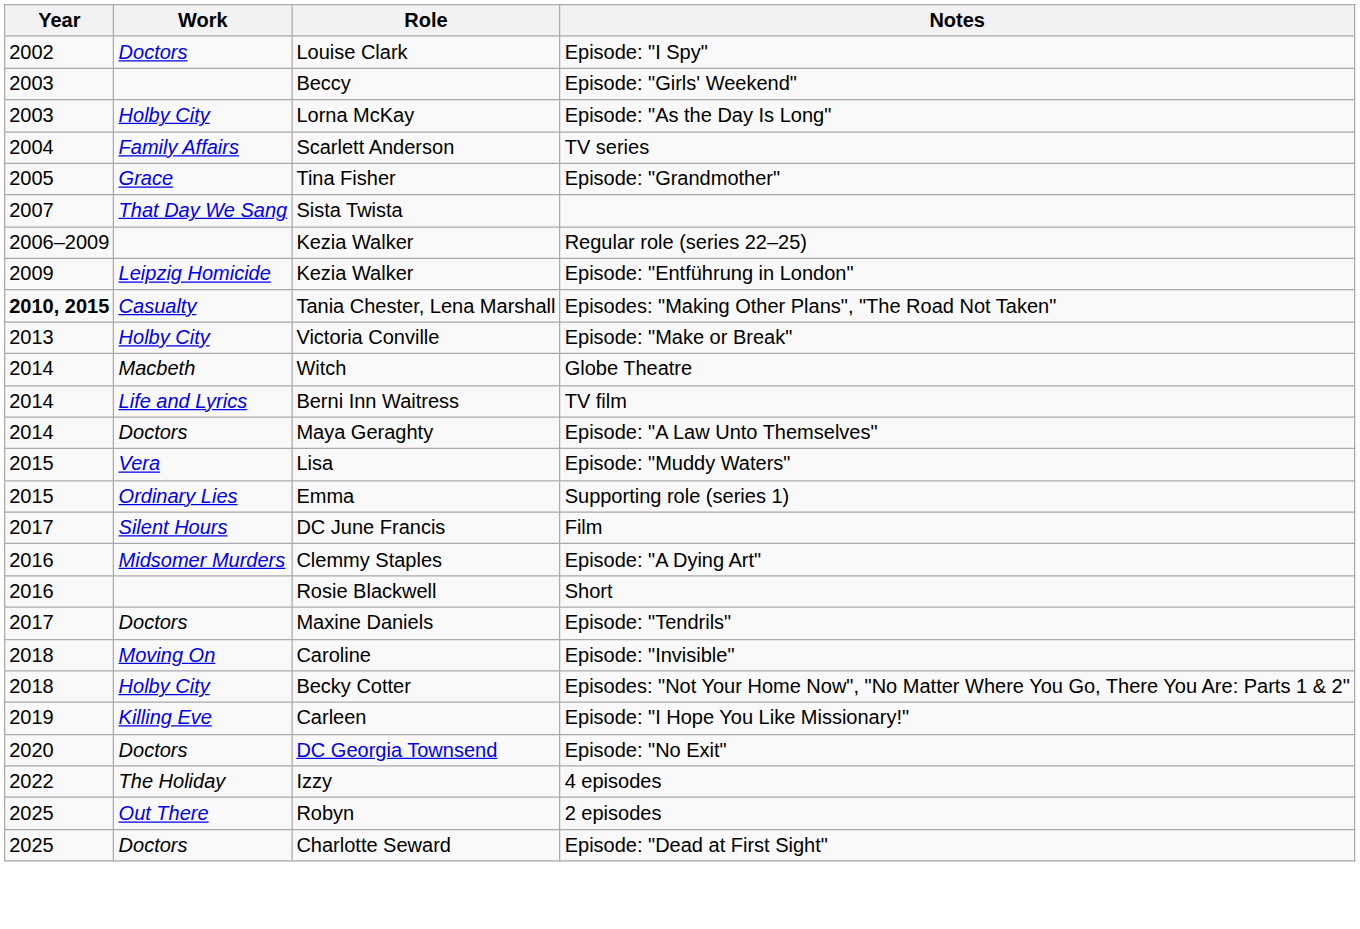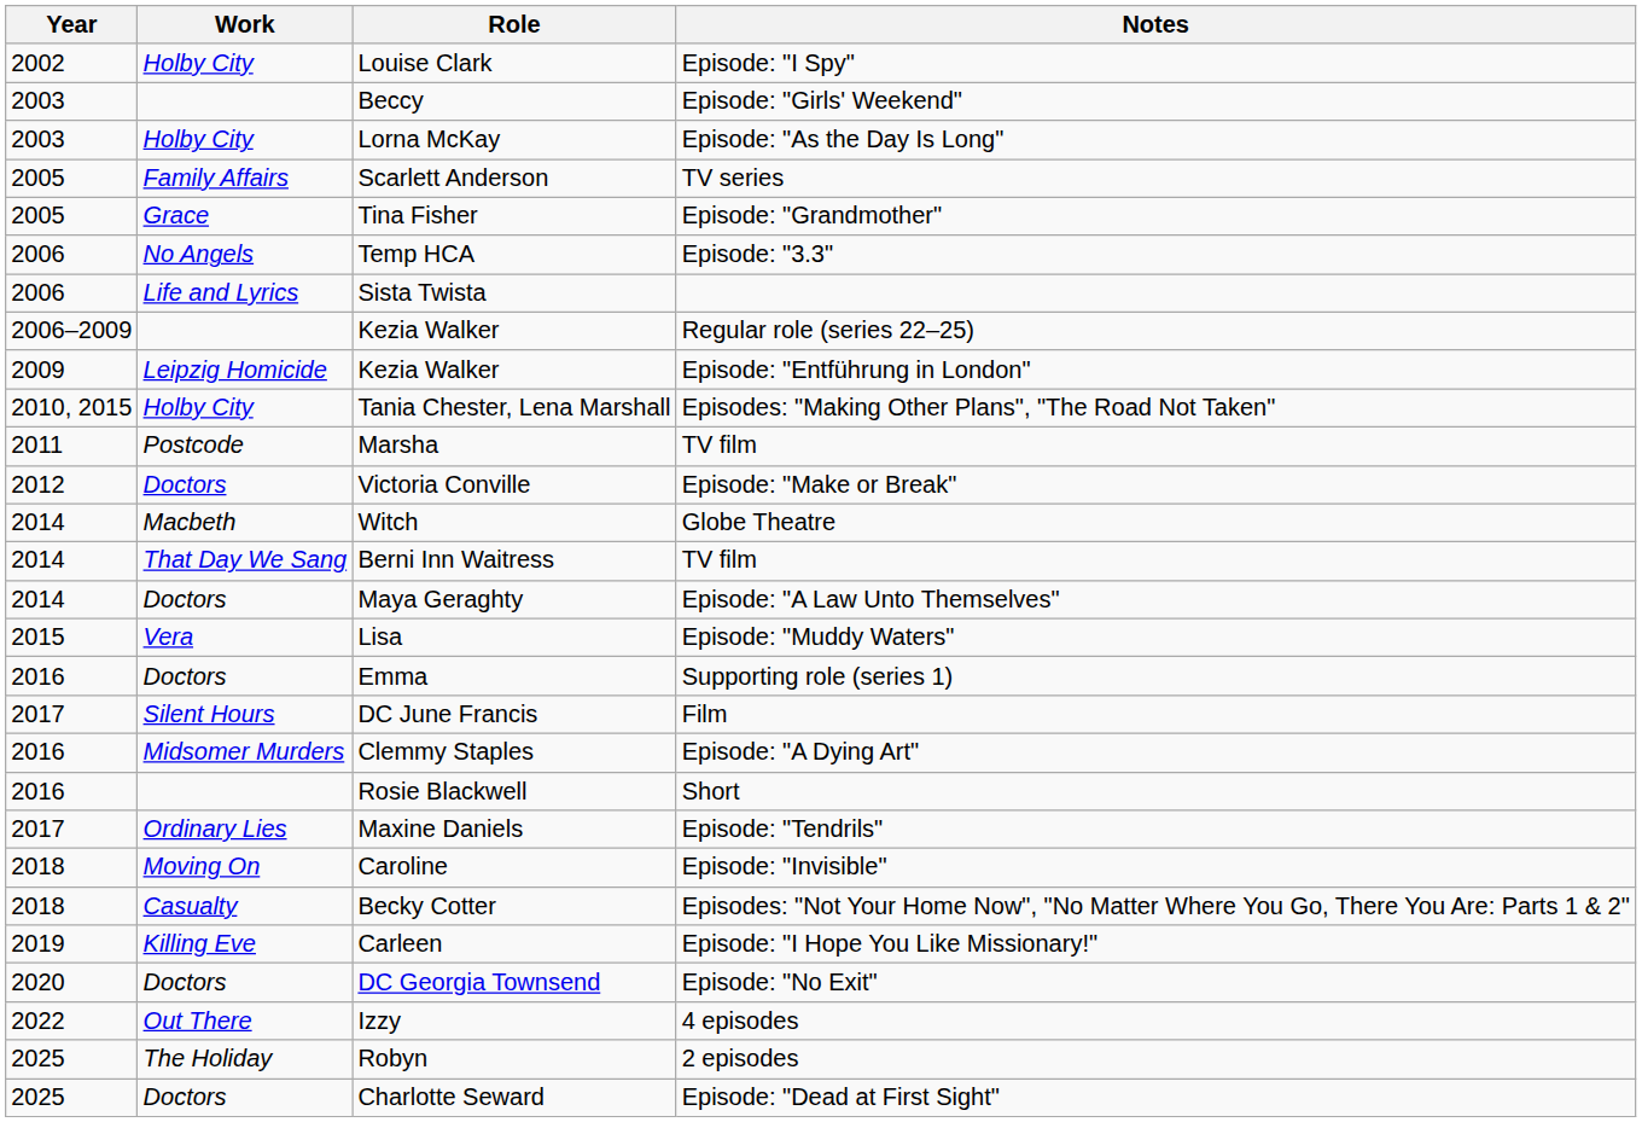Louise Clark | Work: Doctors -> Holby City
Scarlett Anderson | Year: 2004 -> 2005
+ row: 2006 | No Angels | Temp HCA | Episode: "3.3"
Sista Twista | Year: 2007 -> 2006
Sista Twista | Work: That Day We Sang -> Life and Lyrics
Tania Chester, Lena Marshall | Year: bold -> normal
Tania Chester, Lena Marshall | Work: Casualty -> Holby City
+ row: 2011 | Postcode | Marsha | TV film
Victoria Conville | Year: 2013 -> 2012
Victoria Conville | Work: Holby City -> Doctors
Berni Inn Waitress | Work: Life and Lyrics -> That Day We Sang
Emma | Year: 2015 -> 2016
Emma | Work: Ordinary Lies -> Doctors
Maxine Daniels | Work: Doctors -> Ordinary Lies
Becky Cotter | Work: Holby City -> Casualty
Izzy | Work: The Holiday -> Out There
Robyn | Work: Out There -> The Holiday
